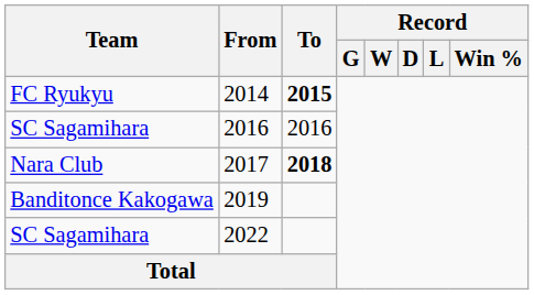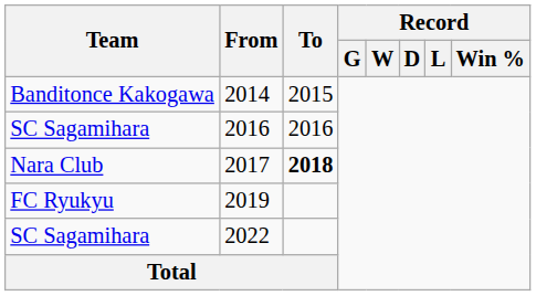2014 | Team: FC Ryukyu -> Banditonce Kakogawa
2014 | To: bold -> normal
2019 | Team: Banditonce Kakogawa -> FC Ryukyu
